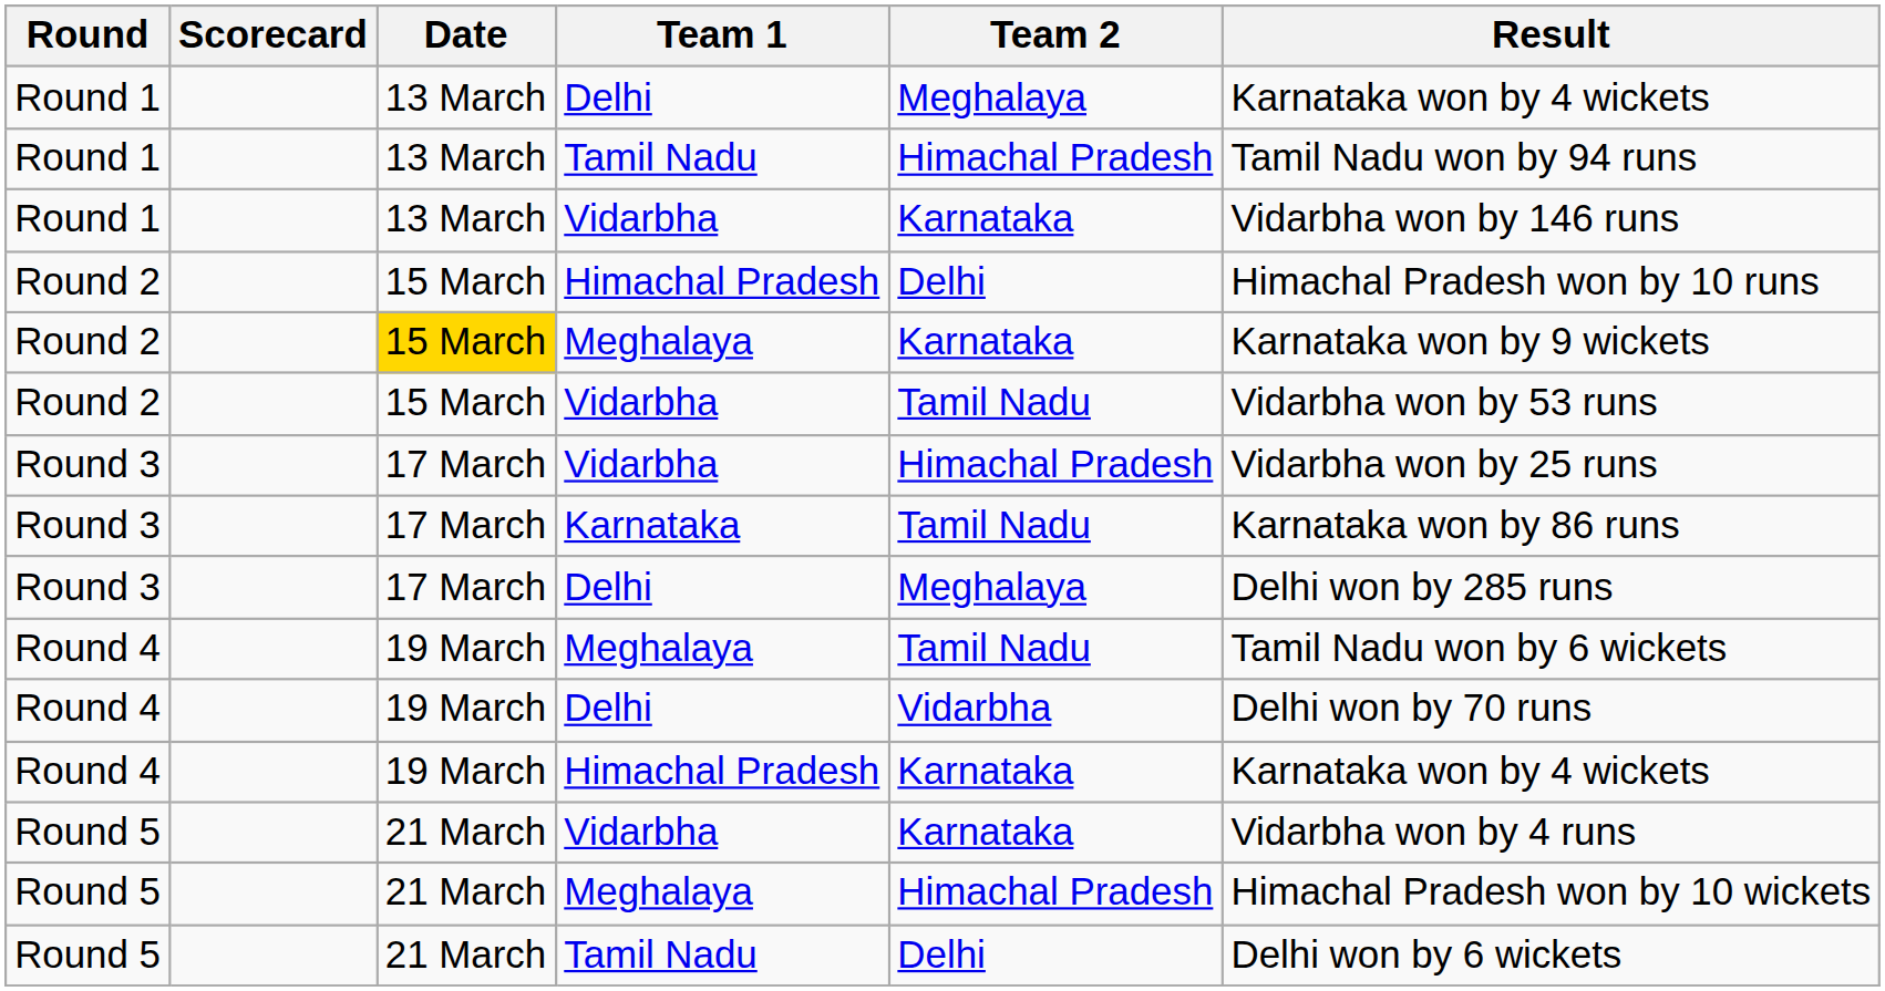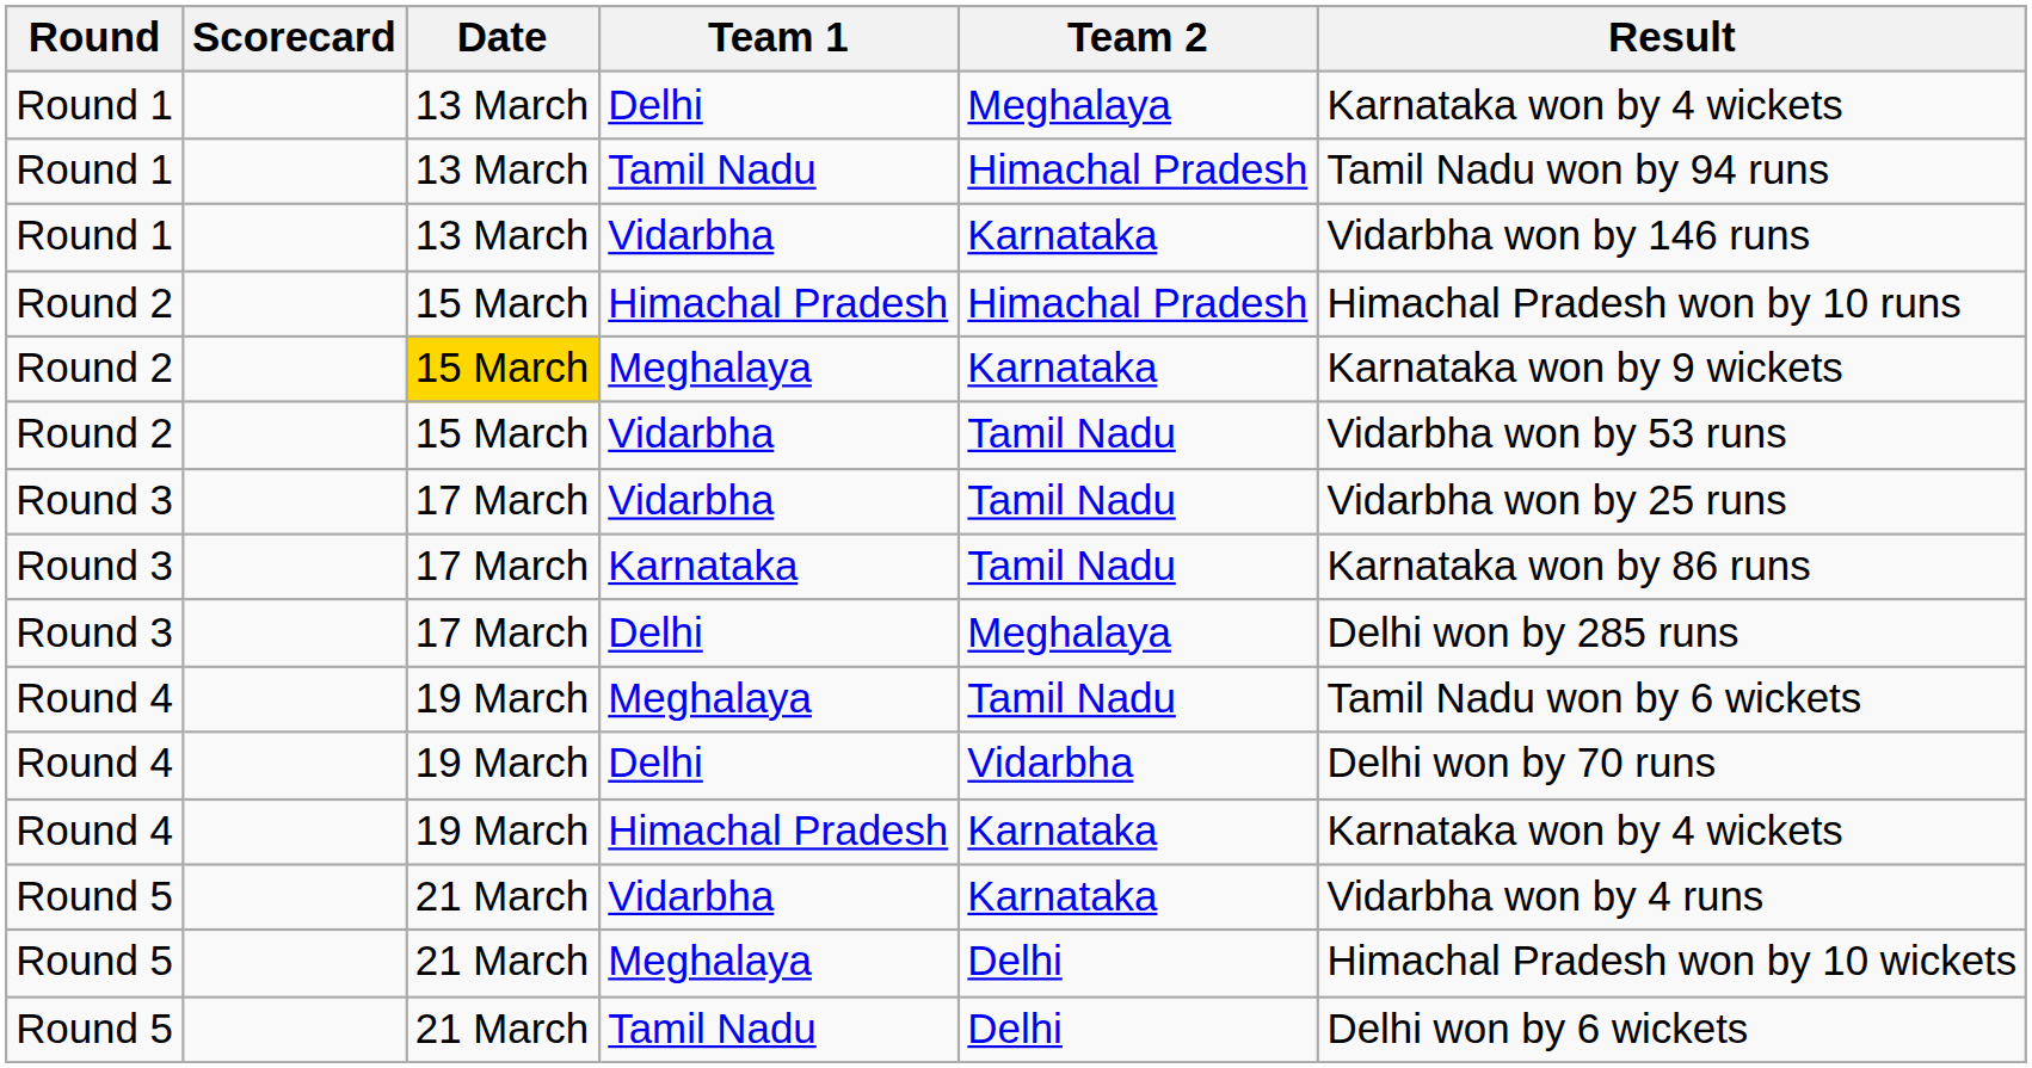Round 2 / Himachal Pradesh | Team 2: Delhi -> Himachal Pradesh
Round 3 / Vidarbha | Team 2: Himachal Pradesh -> Tamil Nadu
Round 5 / Meghalaya | Team 2: Himachal Pradesh -> Delhi
